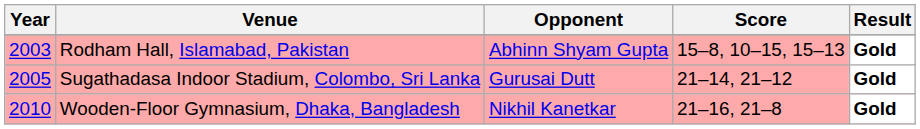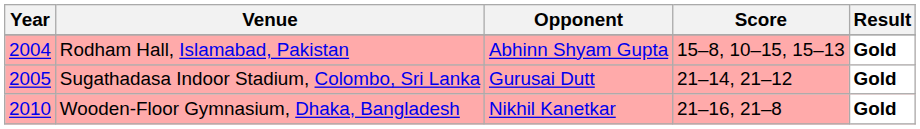Rodham Hall, Islamabad, Pakistan | Year: 2003 -> 2004
